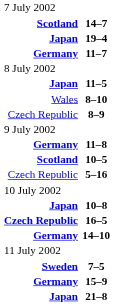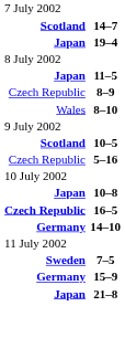- row: Germany | 11–7
rows swapped: 8–9 <-> 8–10
- row: Germany | 11–8
